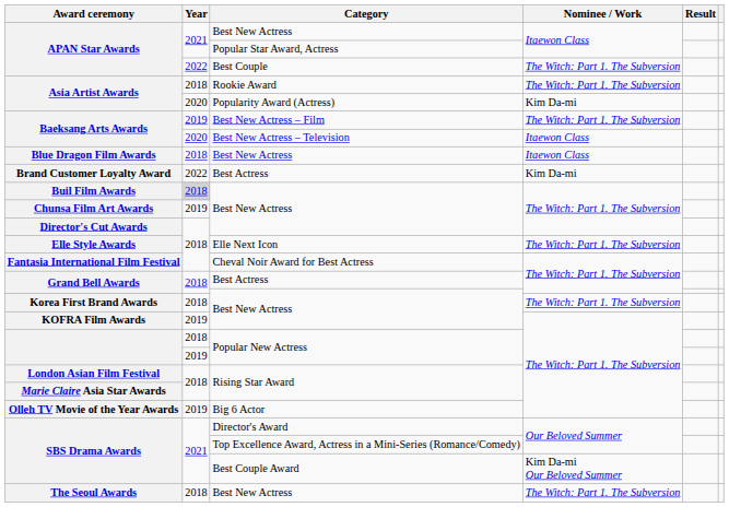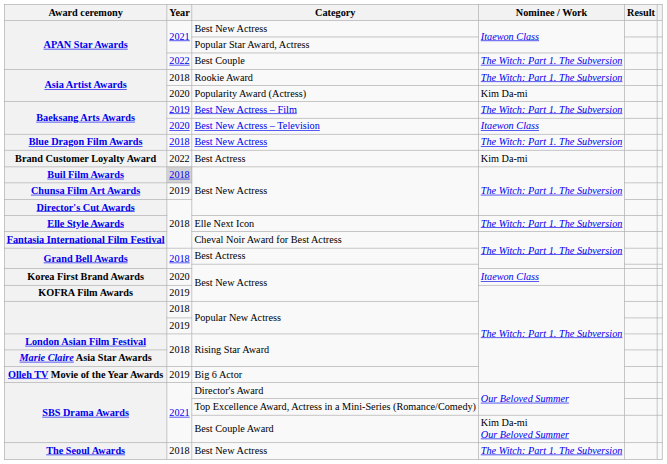Blue Dragon Film Awards | Nominee / Work: Itaewon Class -> The Witch: Part 1. The Subversion
Korea First Brand Awards | Year: 2018 -> 2020
Korea First Brand Awards | Nominee / Work: The Witch: Part 1. The Subversion -> Itaewon Class
